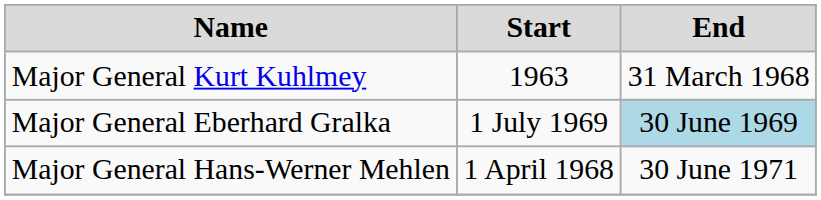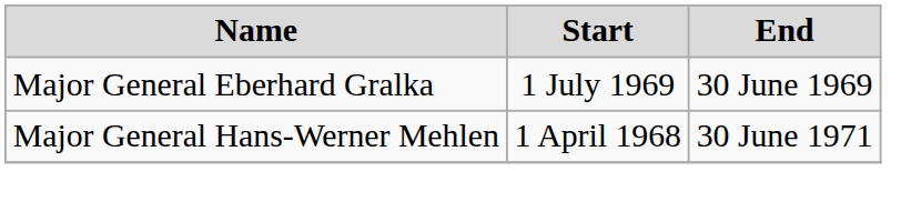- row: Major General Kurt Kuhlmey | 1963 | 31 March 1968
Major General Eberhard Gralka | End: lightblue background -> no background
